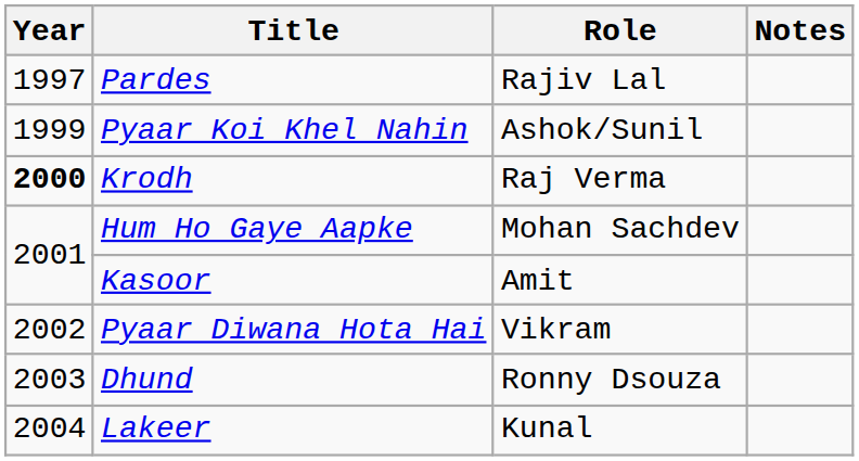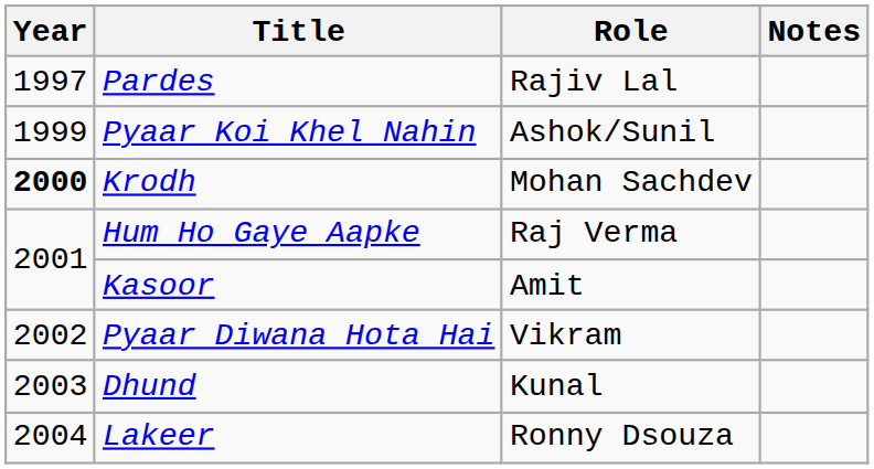Krodh | Role: Raj Verma -> Mohan Sachdev
Hum Ho Gaye Aapke | Role: Mohan Sachdev -> Raj Verma
Dhund | Role: Ronny Dsouza -> Kunal
Lakeer | Role: Kunal -> Ronny Dsouza
